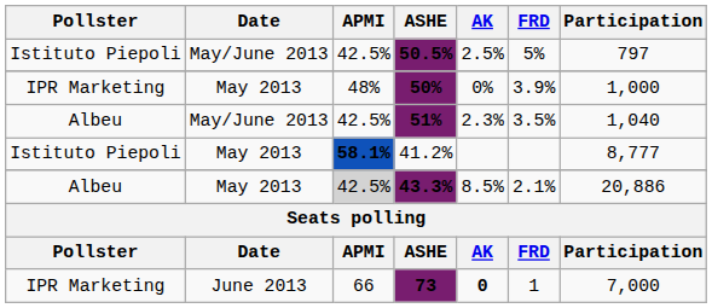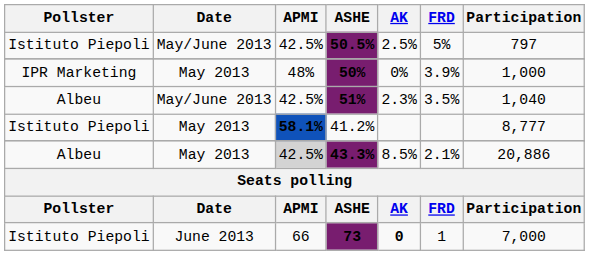73 | Pollster: IPR Marketing -> Istituto Piepoli
